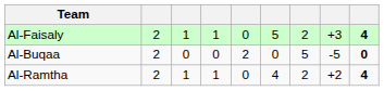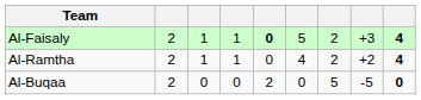Al-Faisaly | column 5: normal -> bold
rows swapped: Al-Ramtha <-> Al-Buqaa
